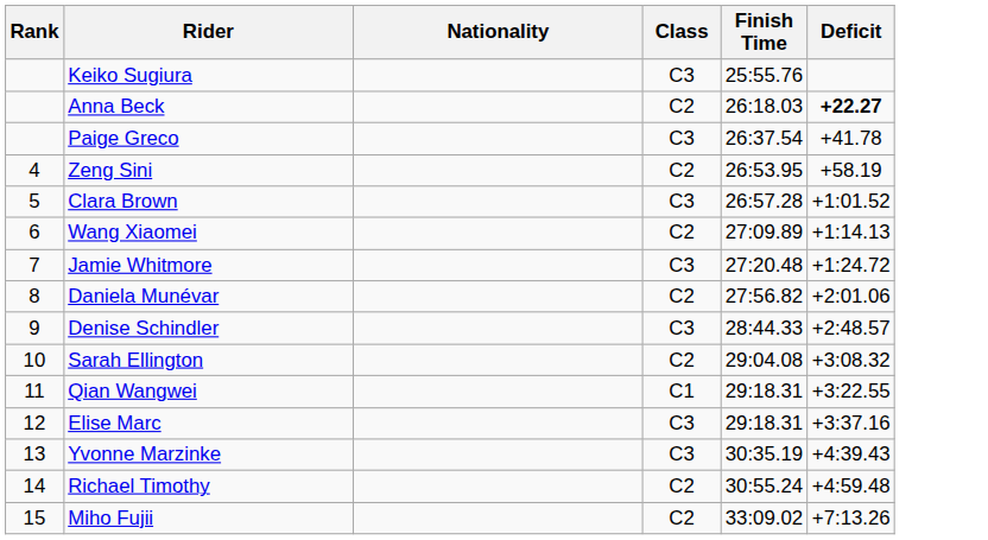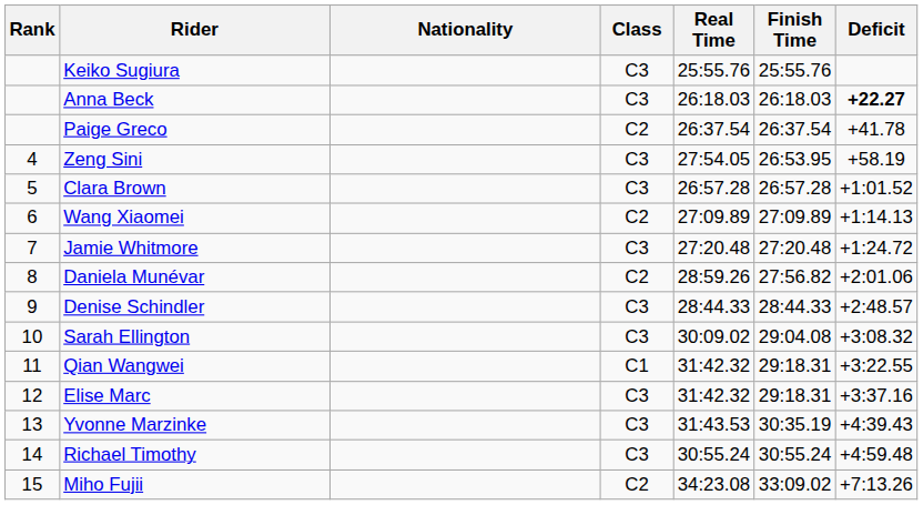+ column: Real Time | 25:55.76 | 26:18.03 | 26:37.54 | 27:54.05 | 26:57.28 | 27:09.89 | 27:20.48 | 28:59.26 | 28:44.33 | 30:09.02 | 31:42.32 | 31:42.32 | 31:43.53 | 30:55.24 | 34:23.08
Anna Beck | Class: C2 -> C3
Paige Greco | Class: C3 -> C2
Zeng Sini | Class: C2 -> C3
Sarah Ellington | Class: C2 -> C3
Richael Timothy | Class: C2 -> C3
